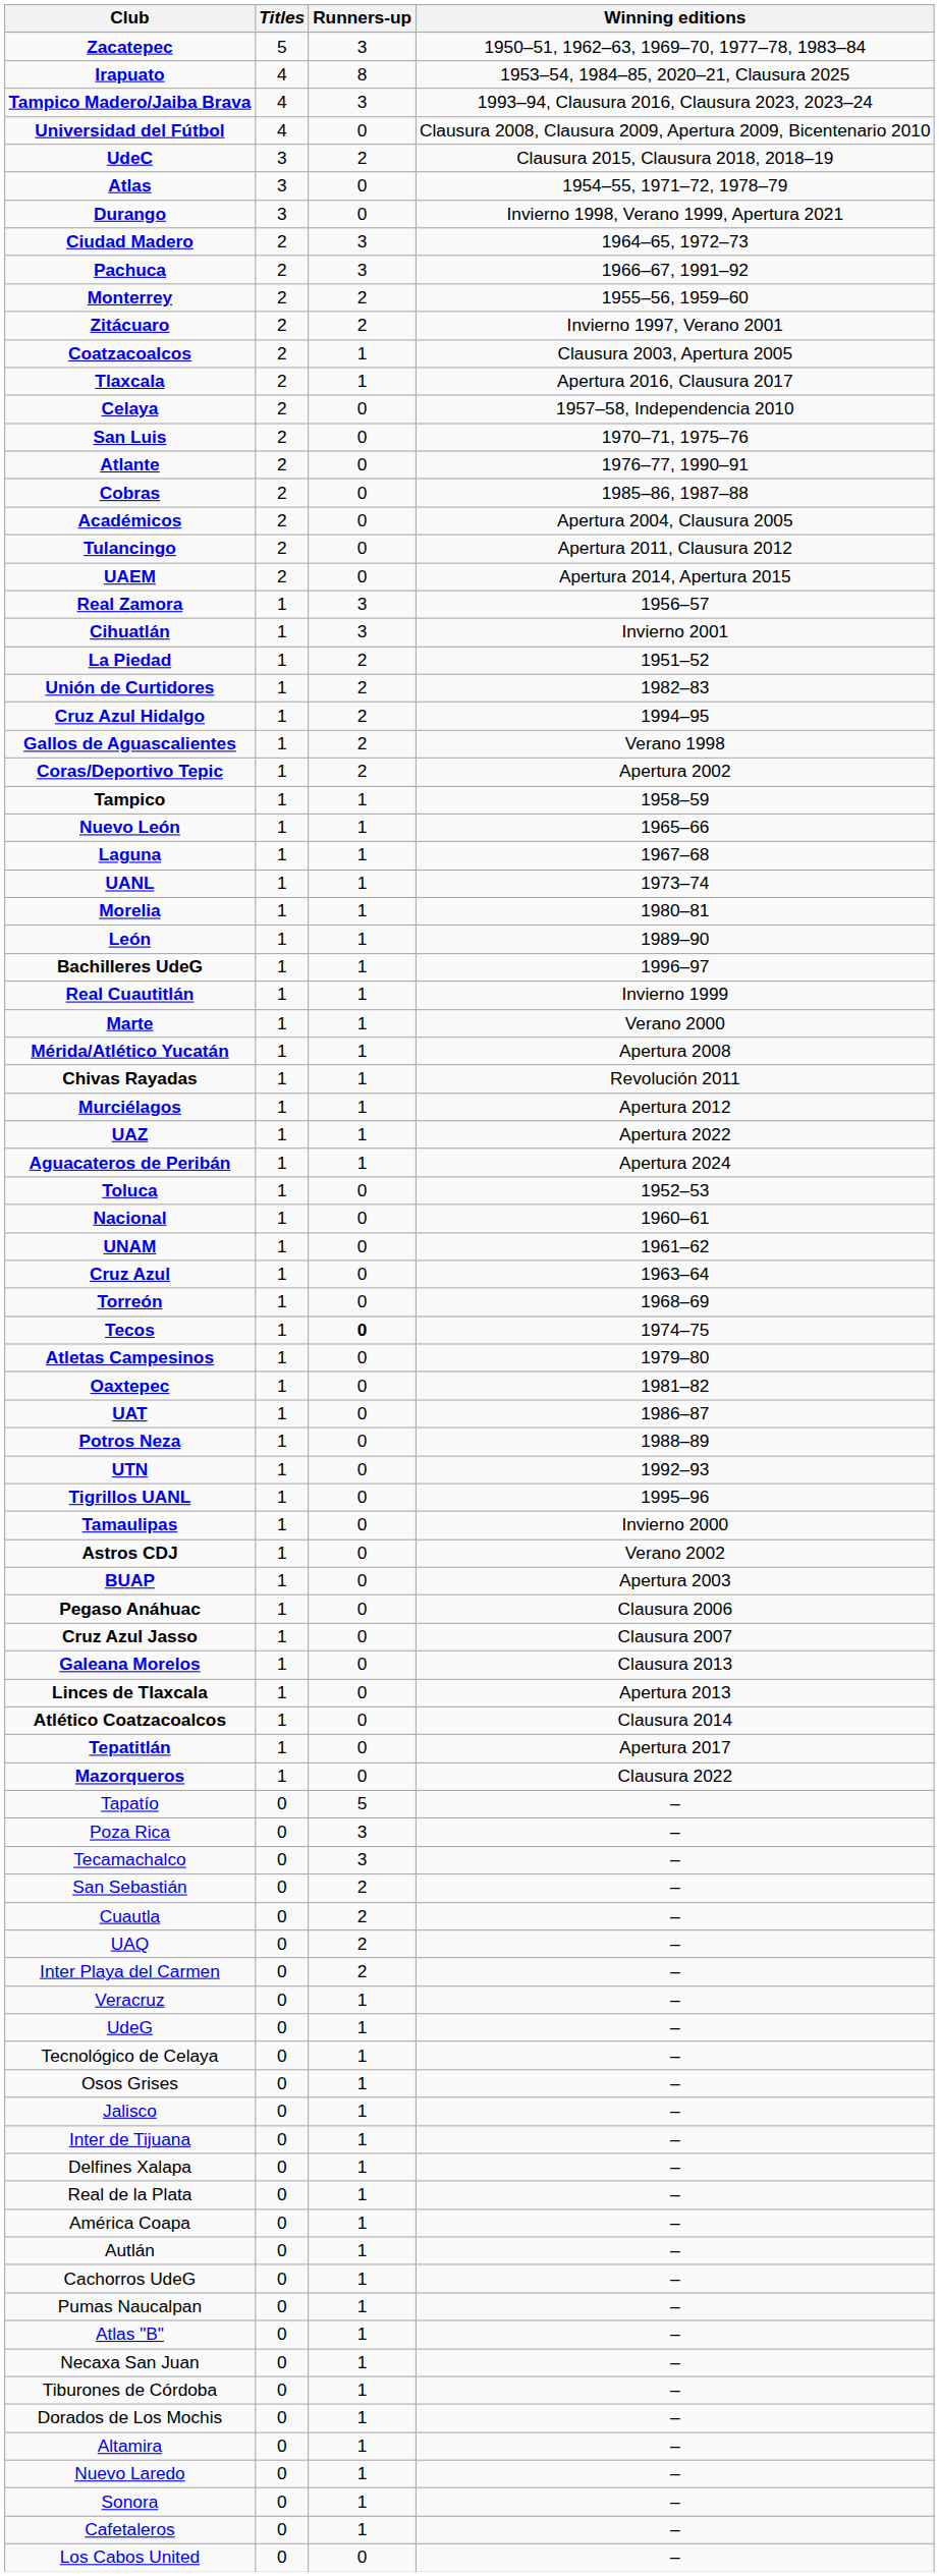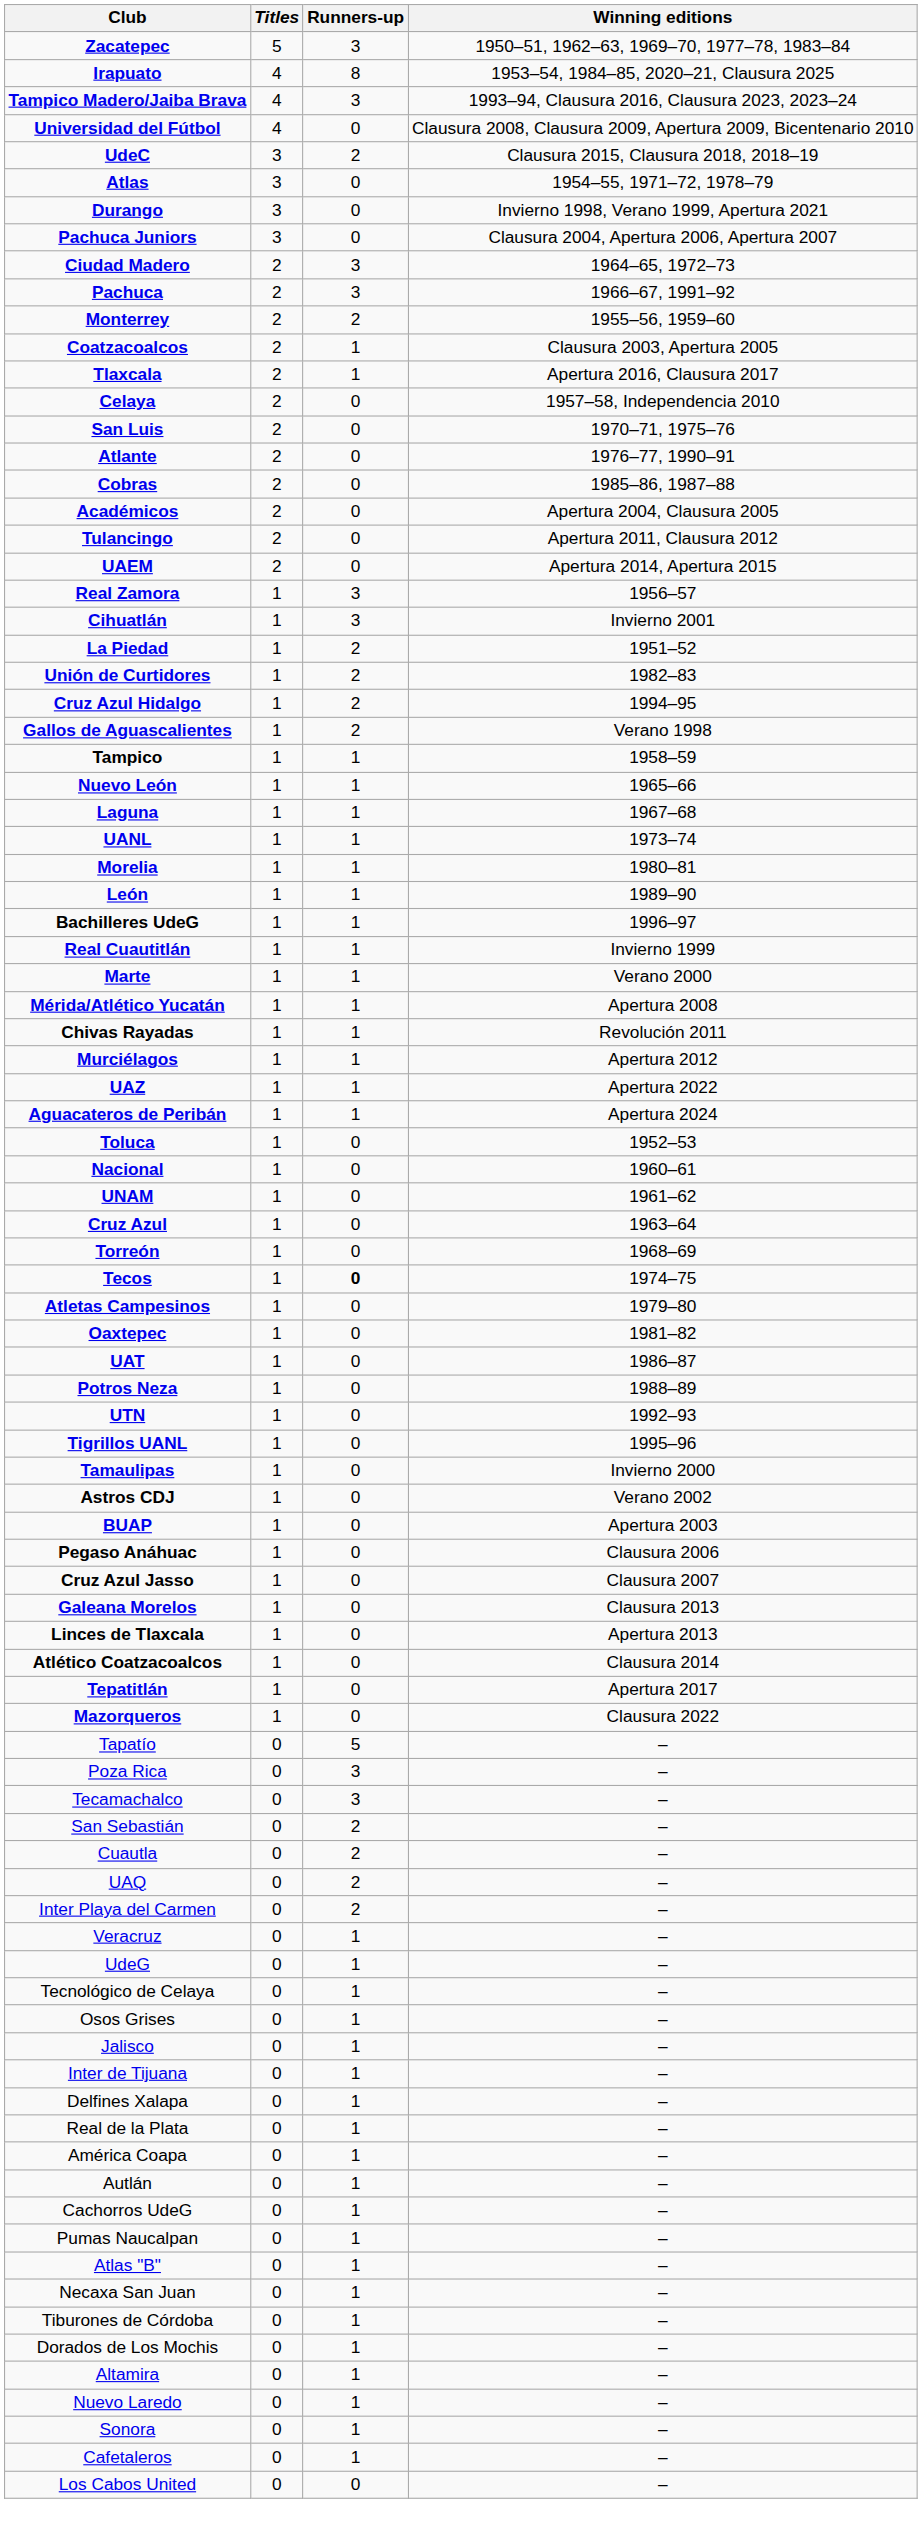+ row: Pachuca Juniors | 3 | 0 | Clausura 2004, Apertura 2006, Apertura 2007
- row: Zitácuaro | 2 | 2 | Invierno 1997, Verano 2001
- row: Coras/Deportivo Tepic | 1 | 2 | Apertura 2002
